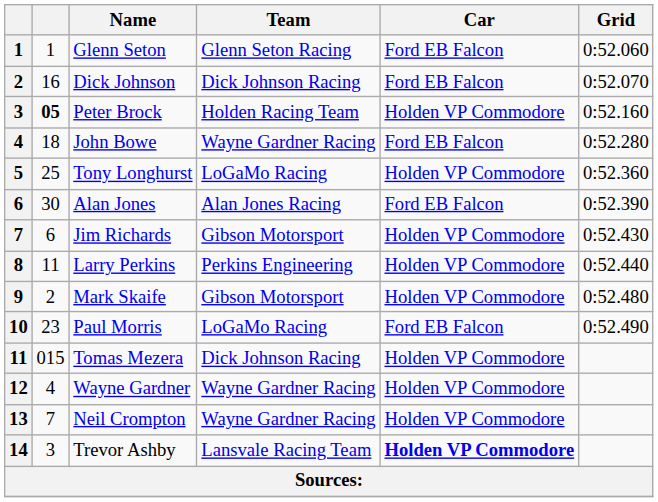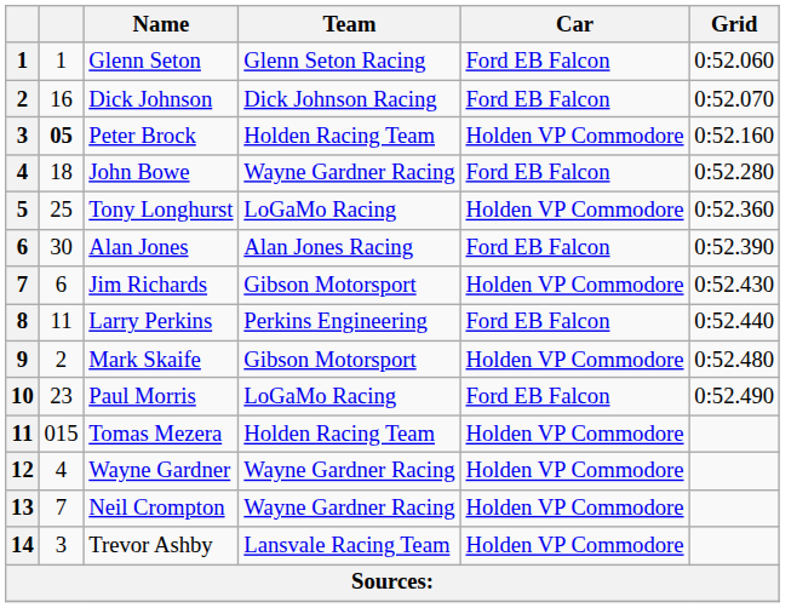Larry Perkins | Car: Holden VP Commodore -> Ford EB Falcon
Tomas Mezera | Team: Dick Johnson Racing -> Holden Racing Team
Trevor Ashby | Car: bold -> normal
